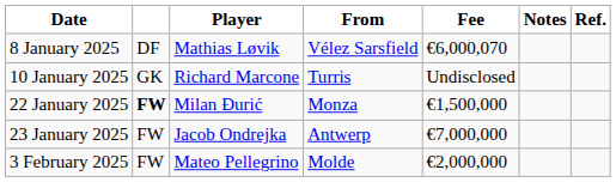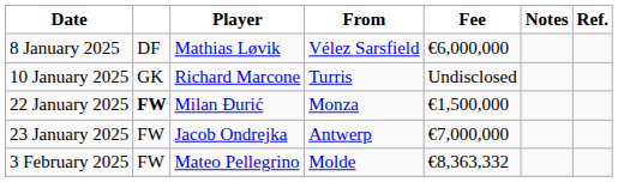8 January 2025 | Fee: €6,000,070 -> €6,000,000
3 February 2025 | Fee: €2,000,000 -> €8,363,332
